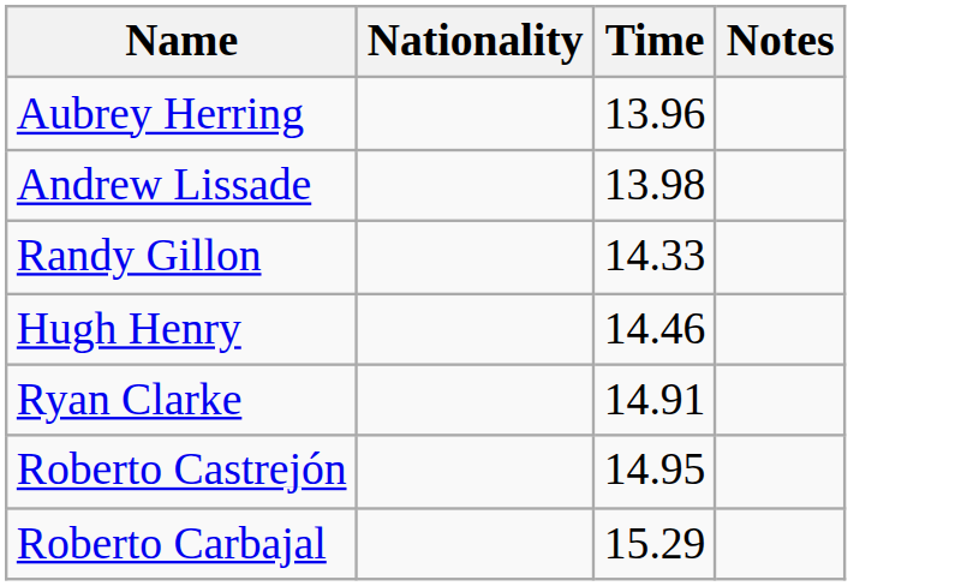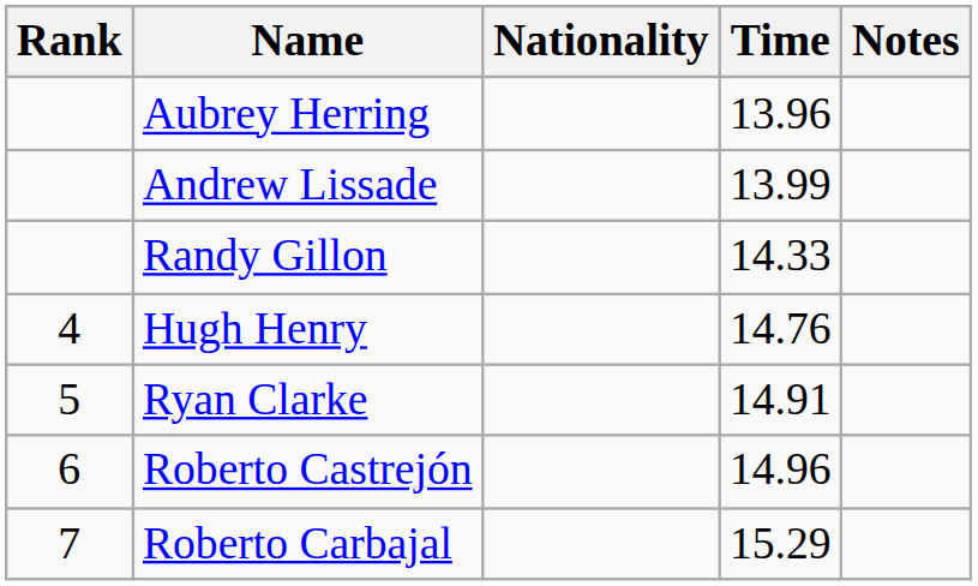+ column: Rank | 4 | 5 | 6 | 7
Andrew Lissade | Time: 13.98 -> 13.99
Hugh Henry | Time: 14.46 -> 14.76
Roberto Castrejón | Time: 14.95 -> 14.96
